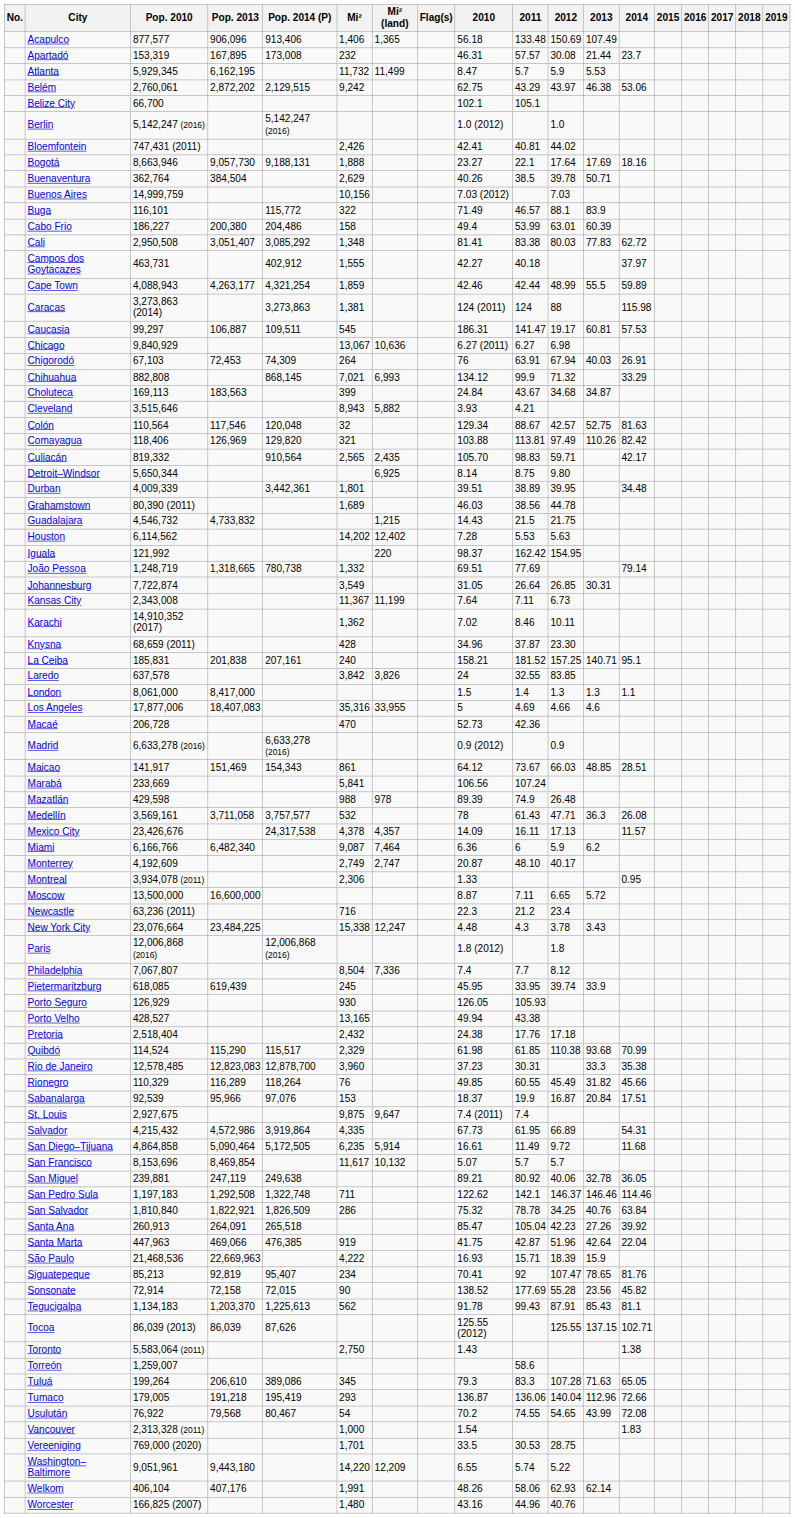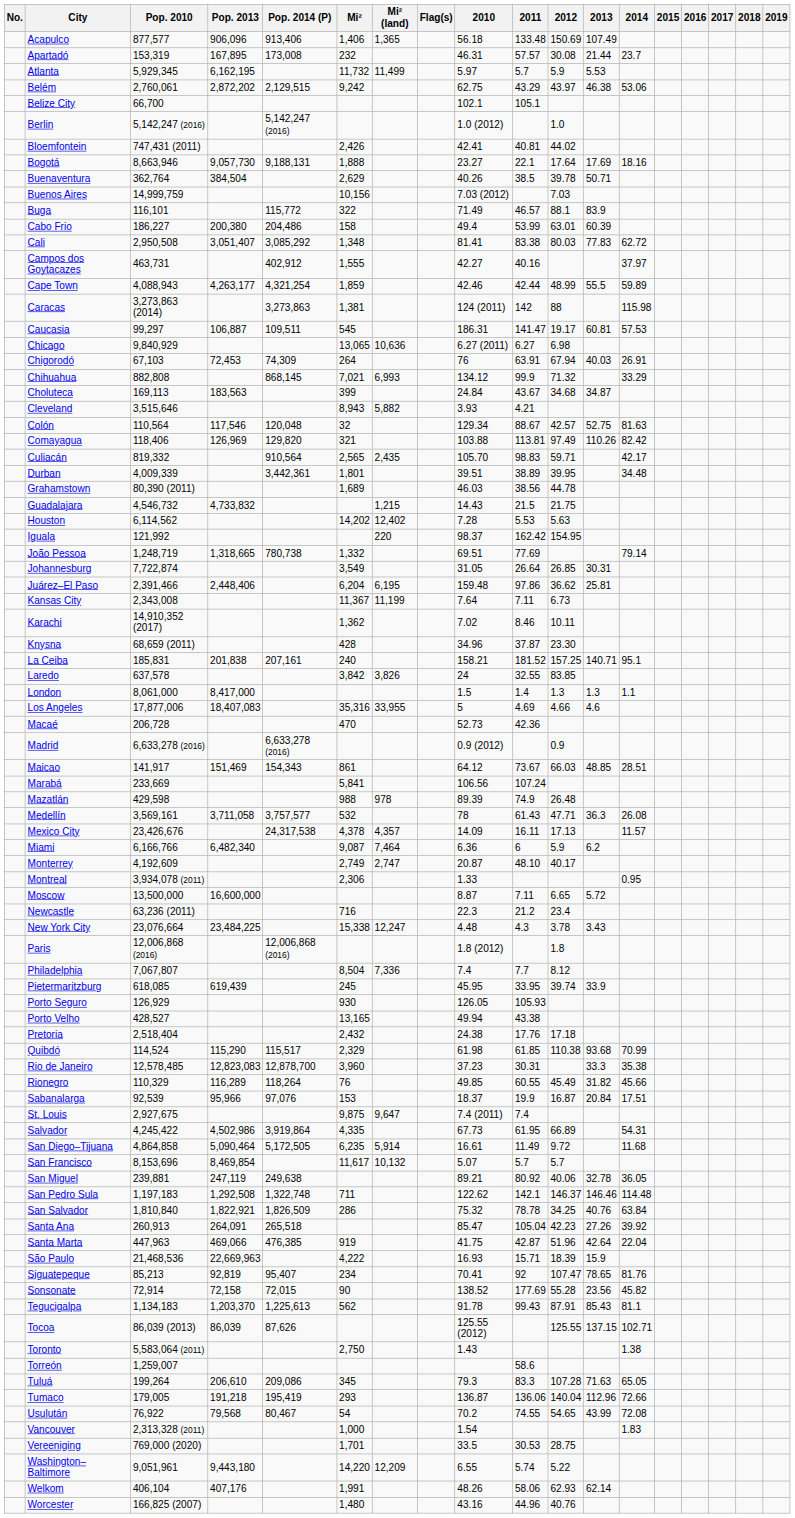Atlanta | 2010: 8.47 -> 5.97
Campos dos Goytacazes | 2011: 40.18 -> 40.16
Caracas | 2011: 124 -> 142
Chicago | Mi²: 13,067 -> 13,065
- row: Detroit–Windsor | 5,650,344 | 6,925 | 8.14 | 8.75 | 9.80
+ row: Juárez–El Paso | 2,391,466 | 2,448,406 | 6,204 | 6,195 | 159.48 | 97.86 | 36.62 | 25.81
Salvador | Pop. 2010: 4,215,432 -> 4,245,422
Salvador | Pop. 2013: 4,572,986 -> 4,502,986
San Pedro Sula | 2014: 114.46 -> 114.48
Tuluá | Pop. 2014 (P): 389,086 -> 209,086
